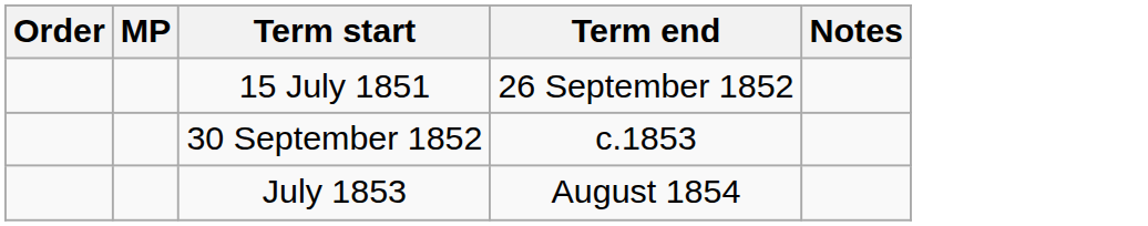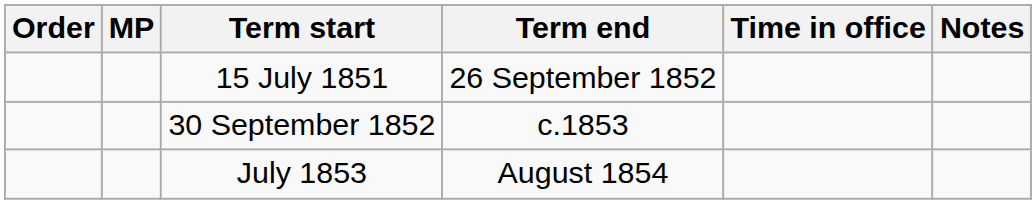+ column: Time in office
